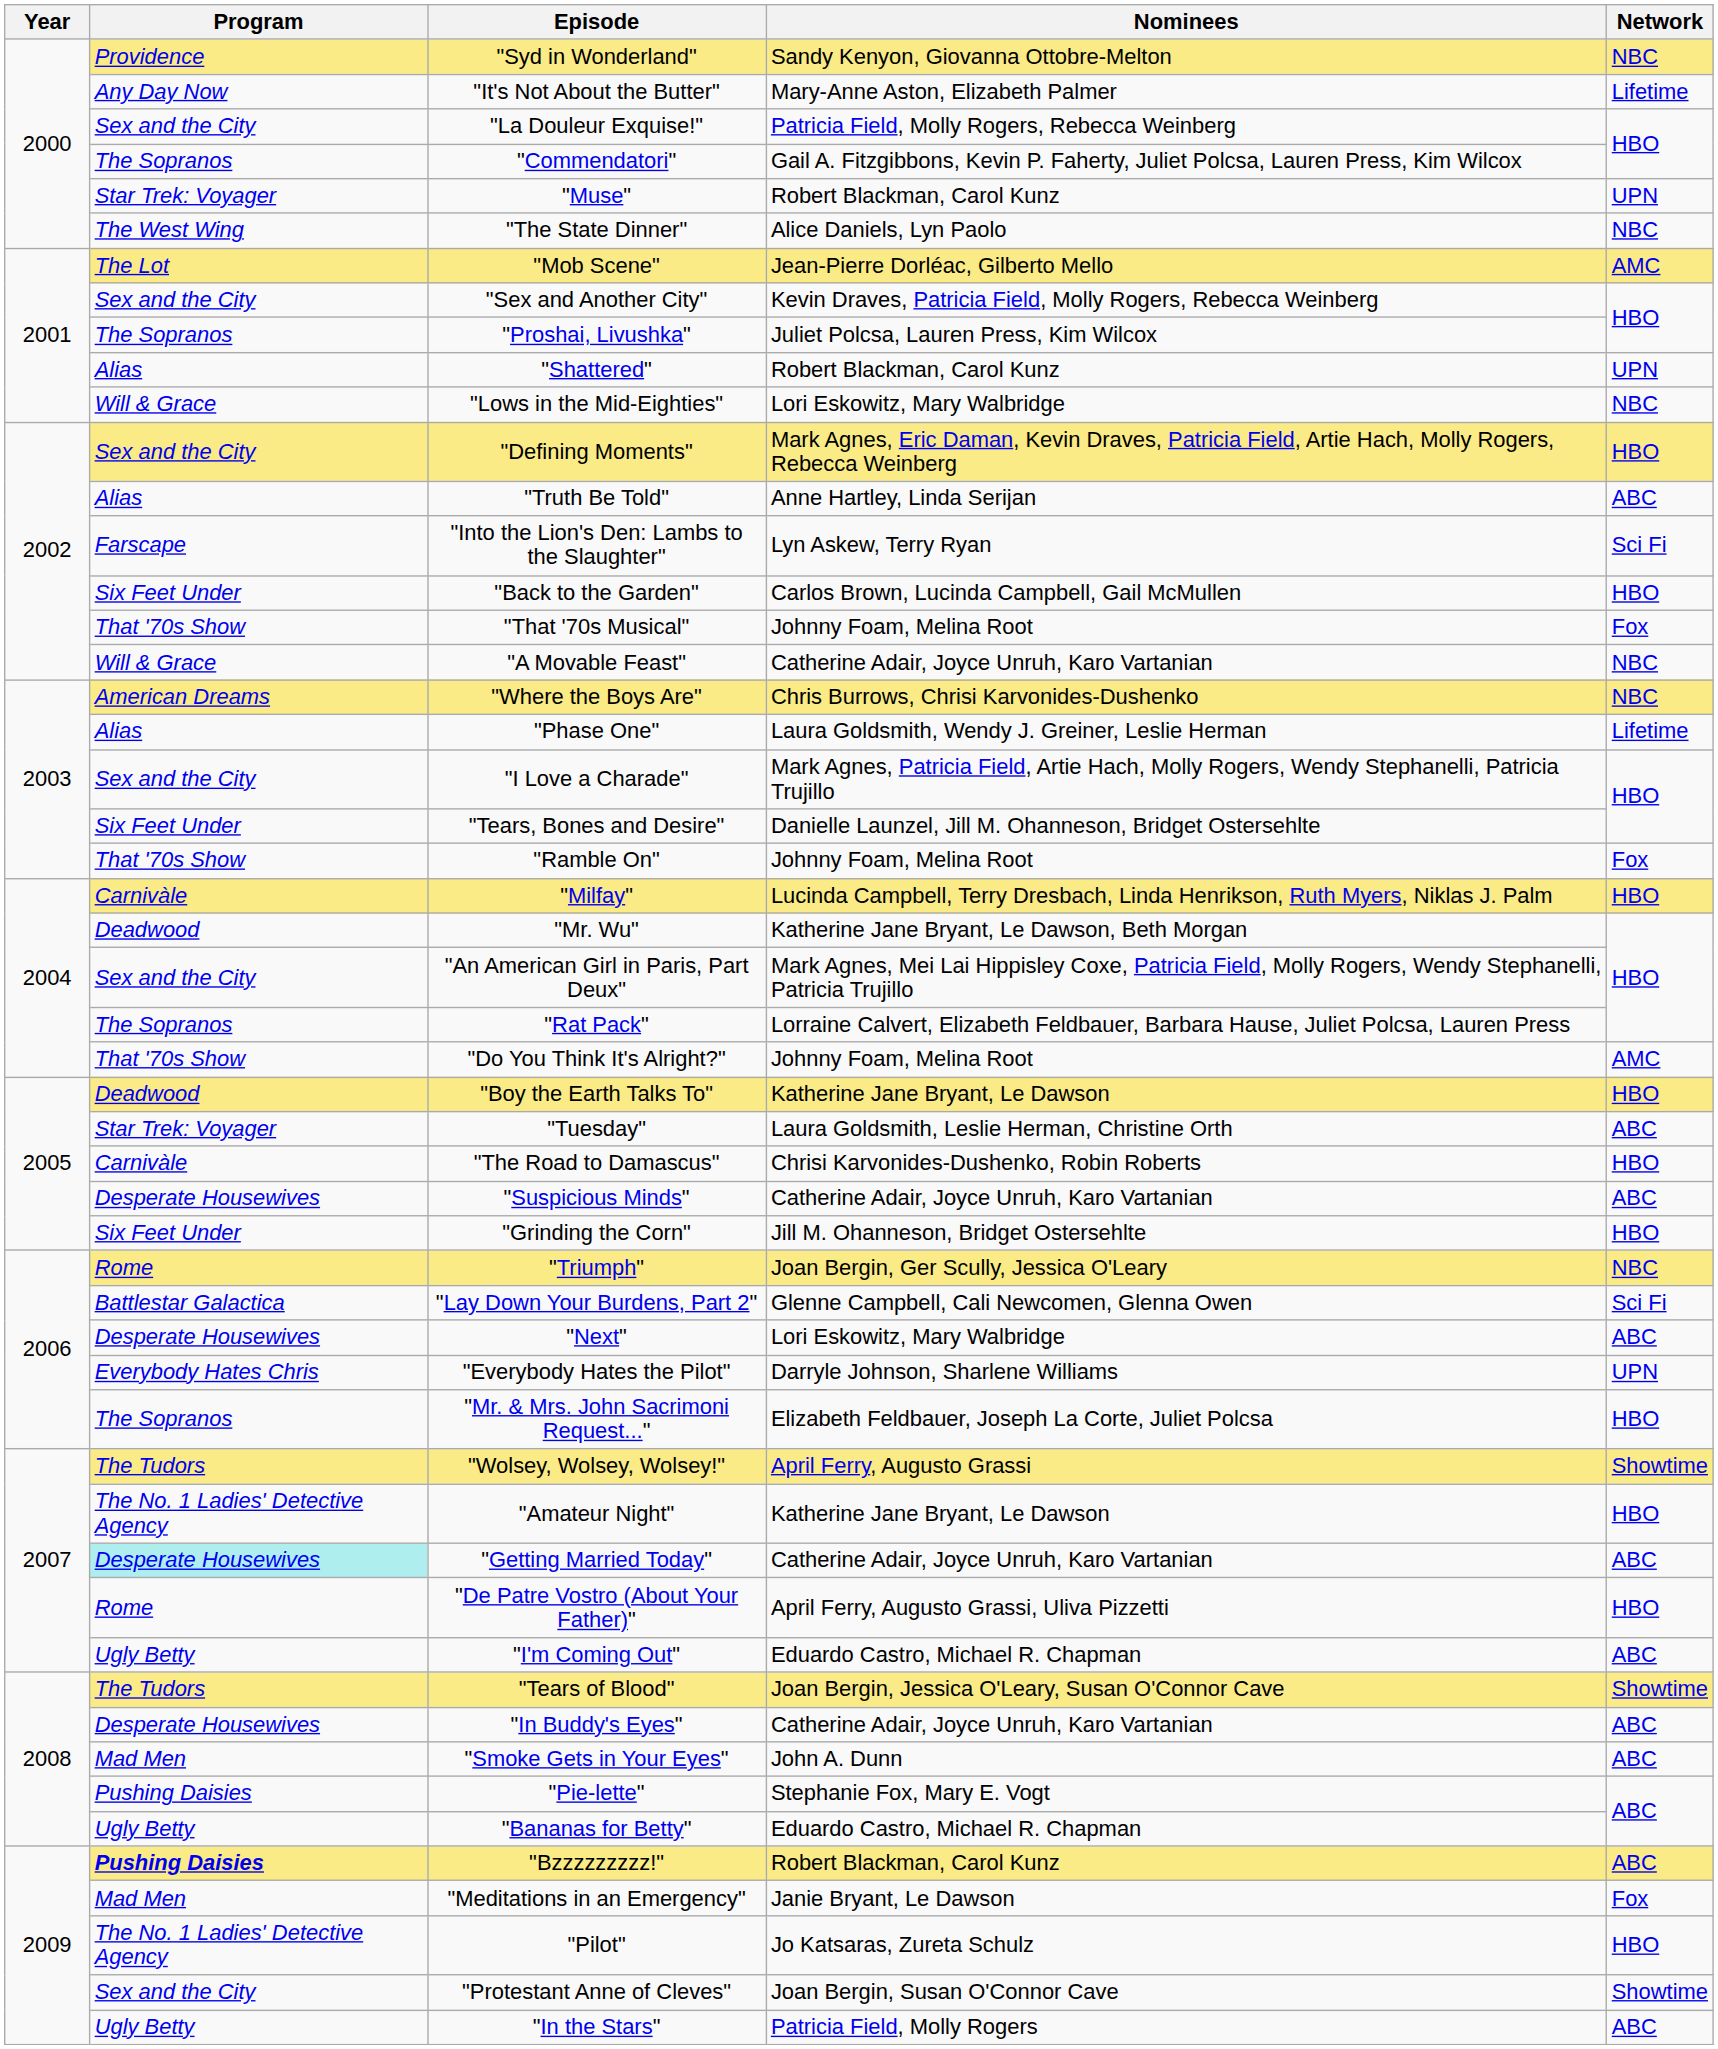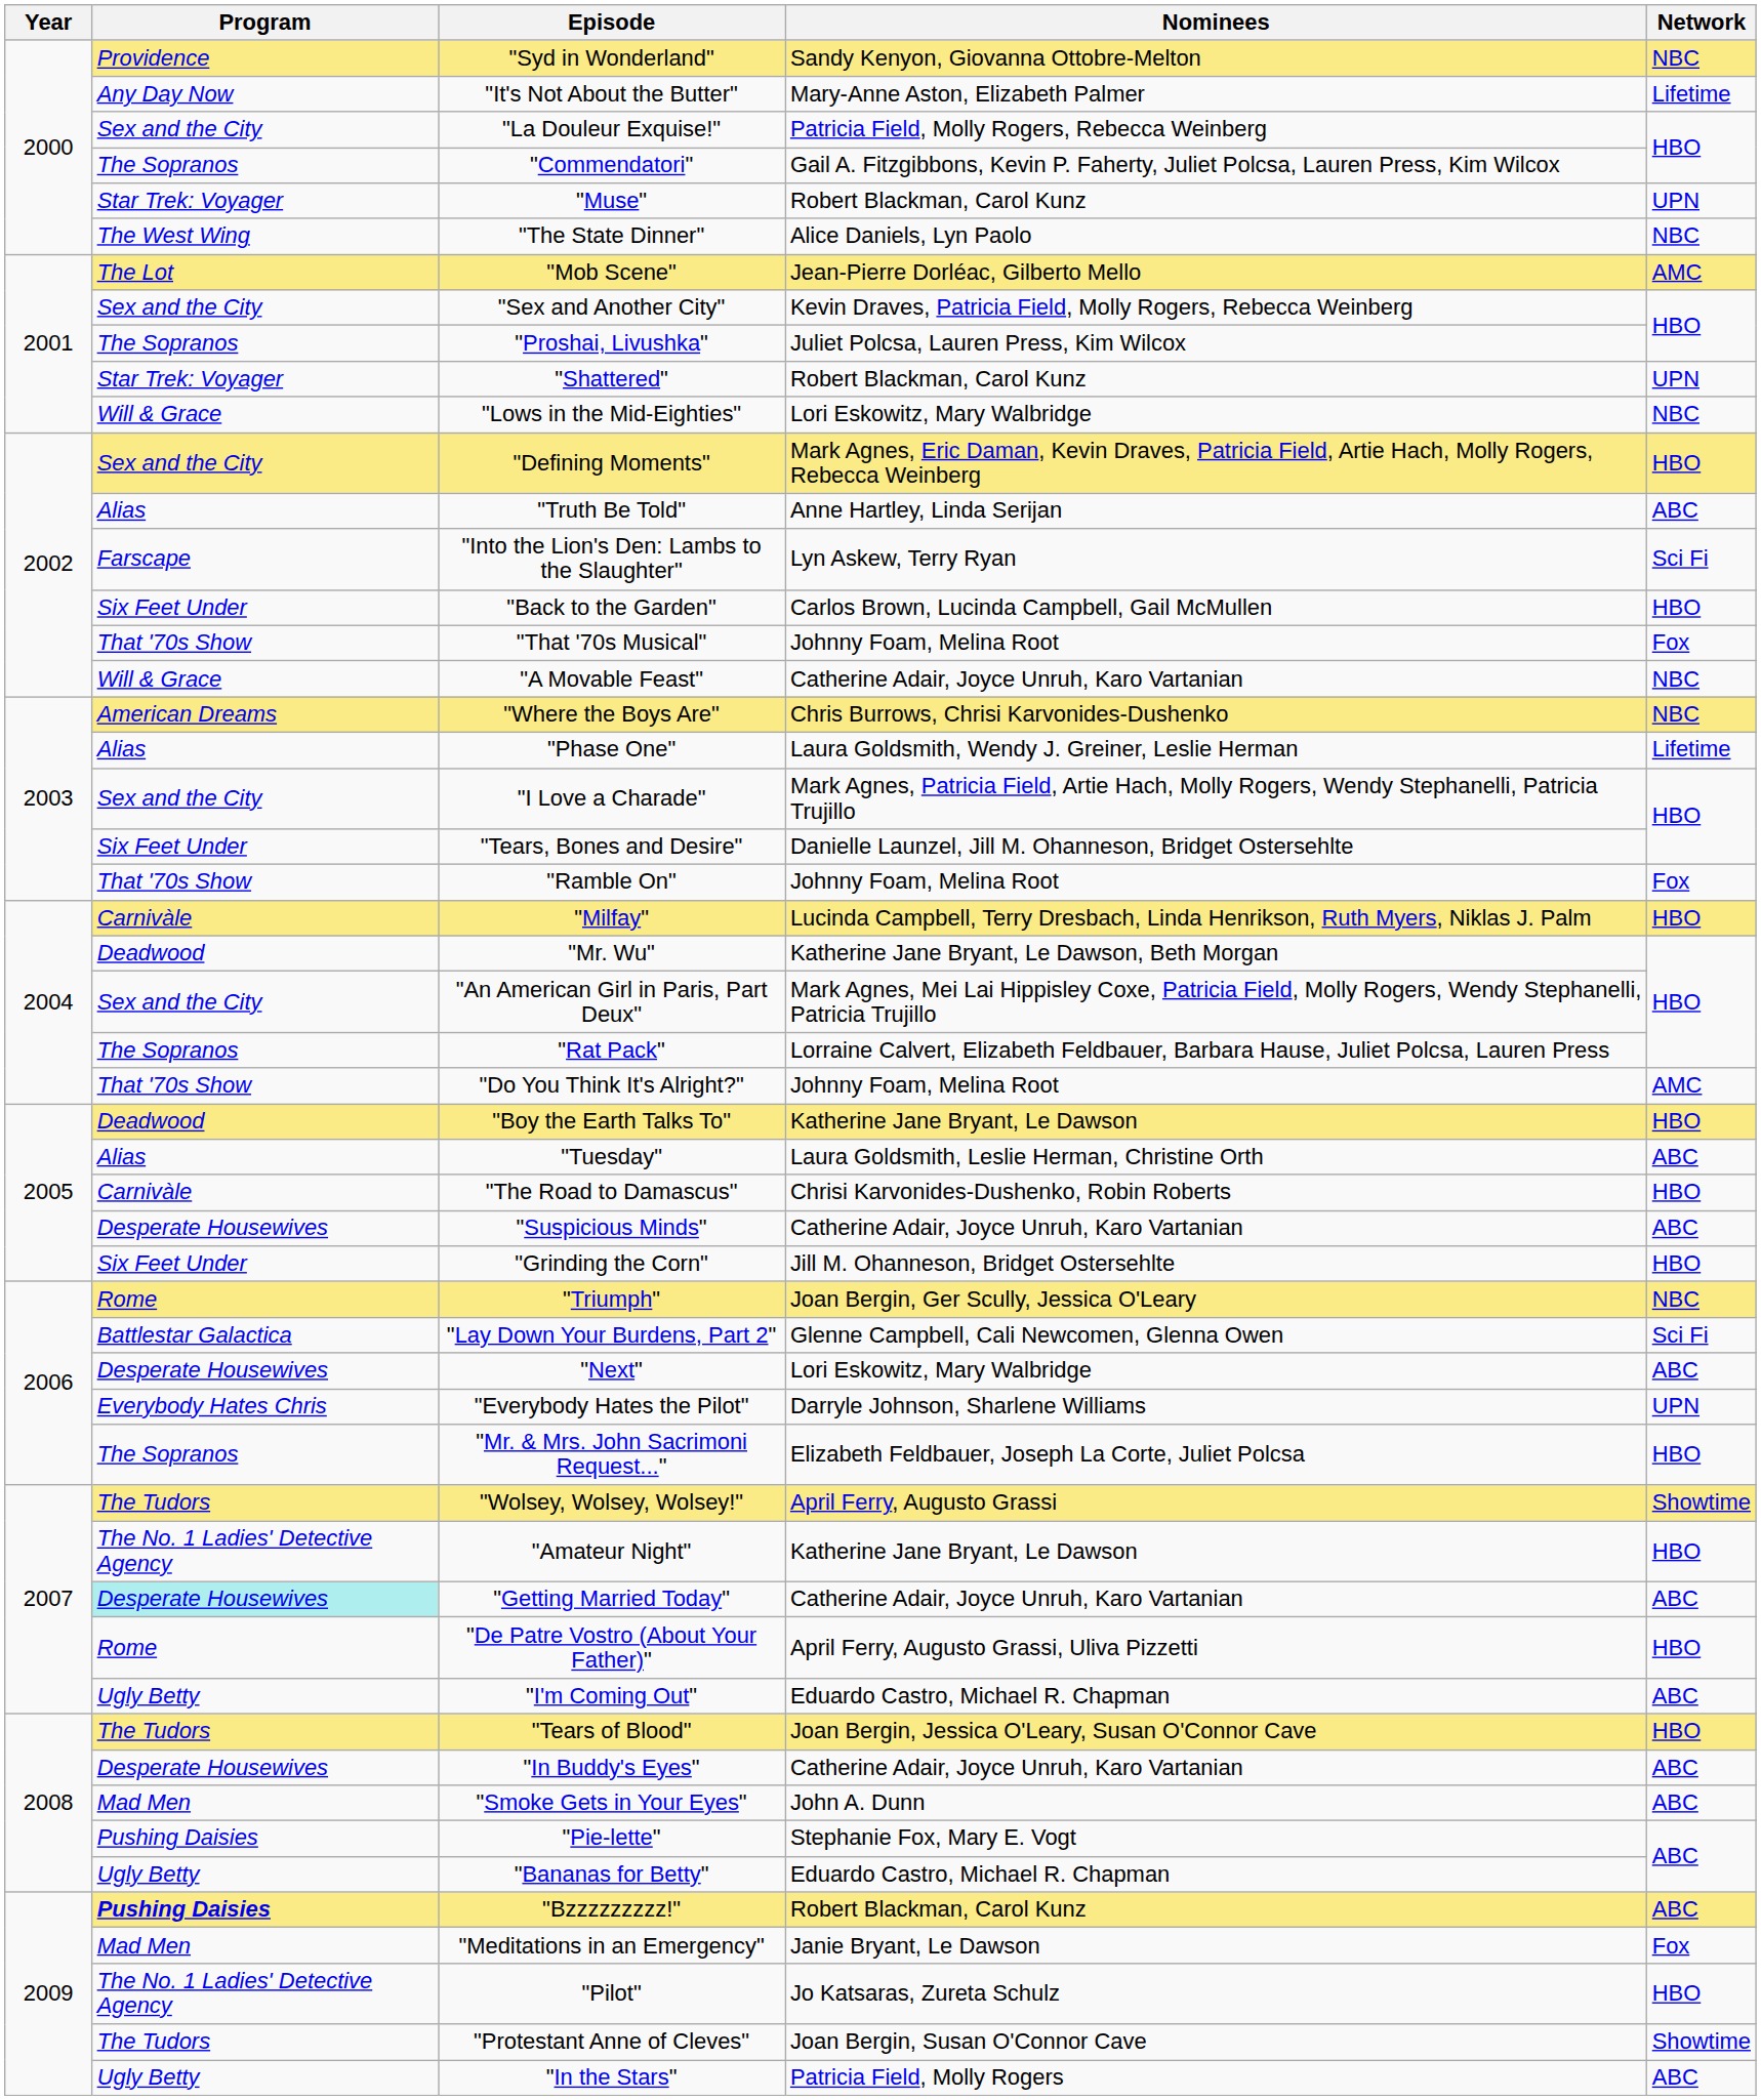"Shattered" | Program: Alias -> Star Trek: Voyager
"Tuesday" | Program: Star Trek: Voyager -> Alias
"Tears of Blood" | Network: Showtime -> HBO
"Protestant Anne of Cleves" | Program: Sex and the City -> The Tudors
